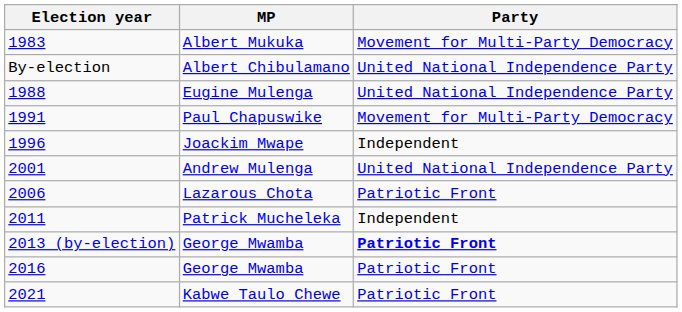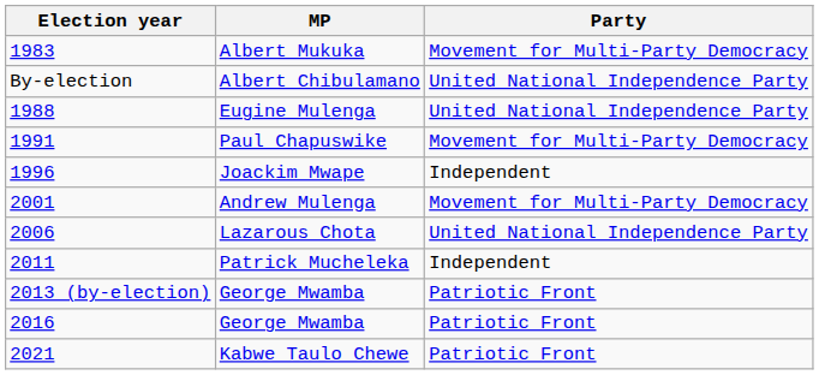Andrew Mulenga | Party: United National Independence Party -> Movement for Multi-Party Democracy
Lazarous Chota | Party: Patriotic Front -> United National Independence Party
2013 (by-election) / George Mwamba | Party: bold -> normal
